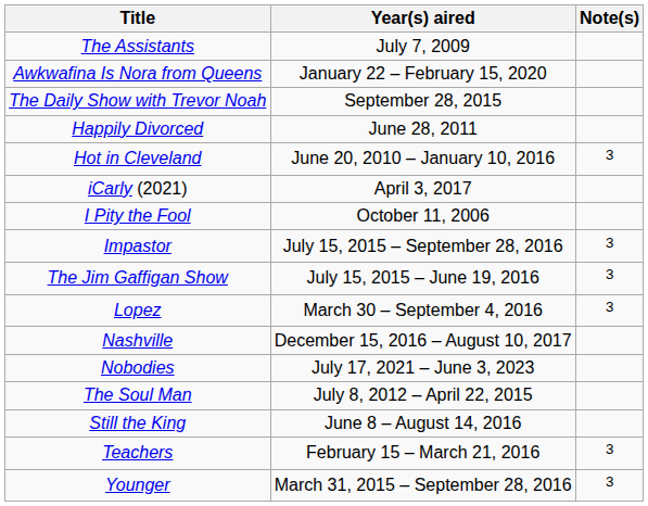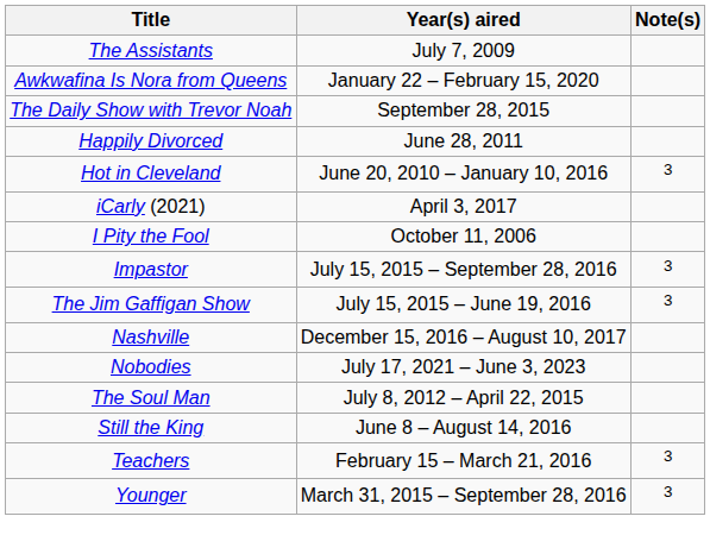- row: Lopez | March 30 – September 4, 2016 | 3
